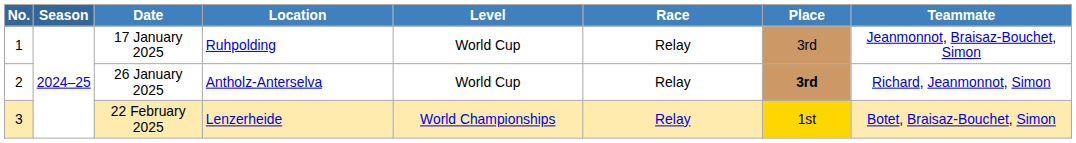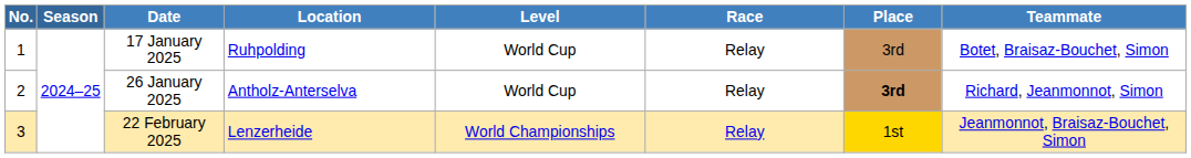17 January 2025 | Teammate: Jeanmonnot, Braisaz-Bouchet, Simon -> Botet, Braisaz-Bouchet, Simon
22 February 2025 | Teammate: Botet, Braisaz-Bouchet, Simon -> Jeanmonnot, Braisaz-Bouchet, Simon
